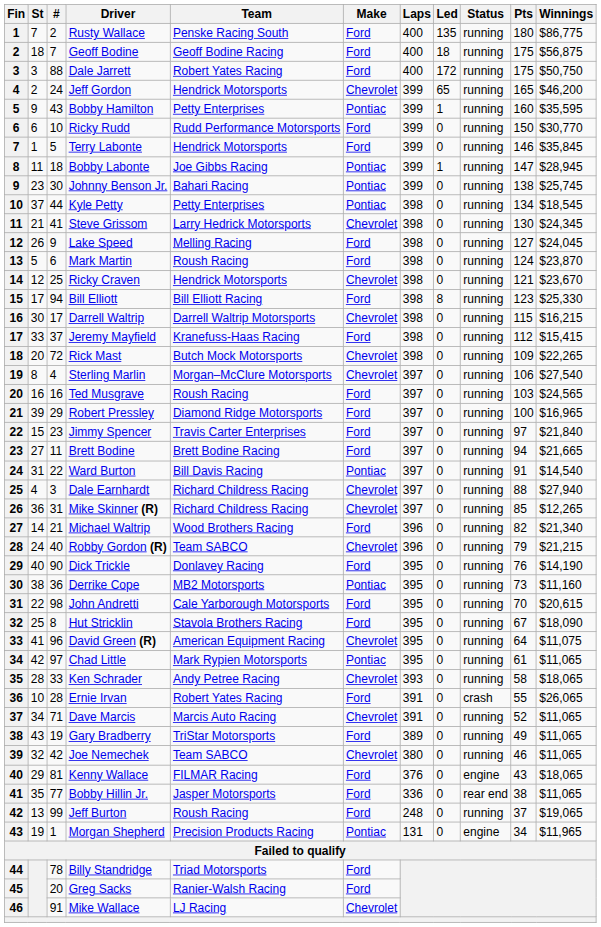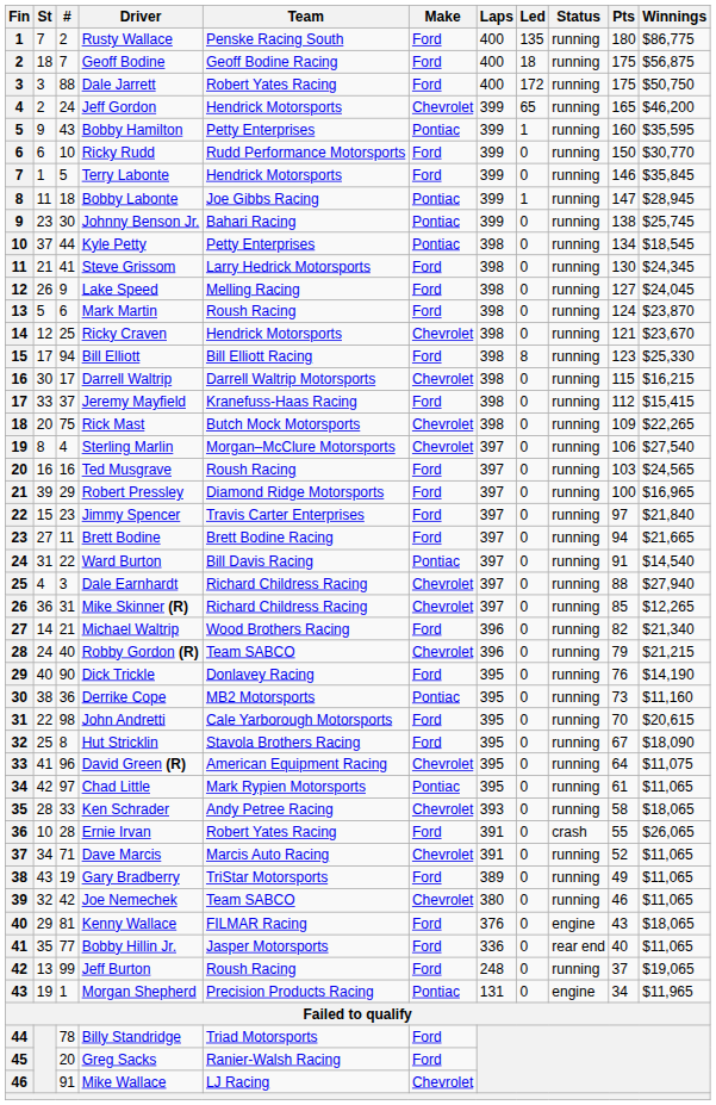Steve Grissom | Make: Chevrolet -> Ford
Rick Mast | #: 72 -> 75
Bobby Hillin Jr. | Pts: 38 -> 40
